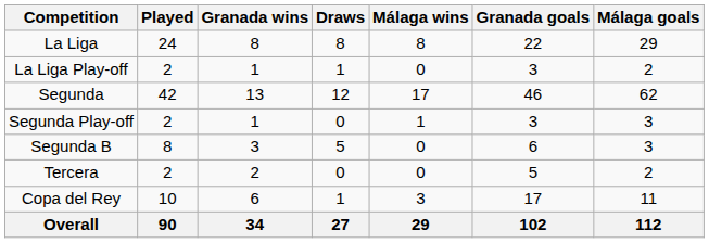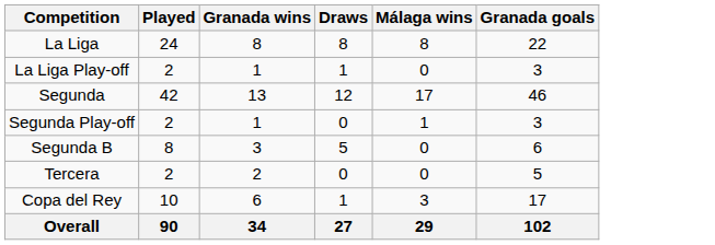- column: Málaga goals | 29 | 2 | 62 | 3 | 3 | 2 | 11 | 112
